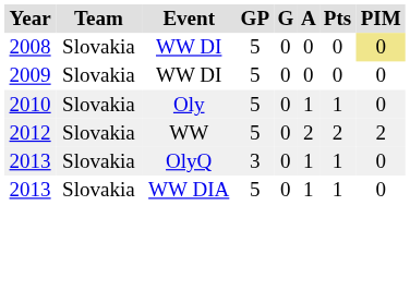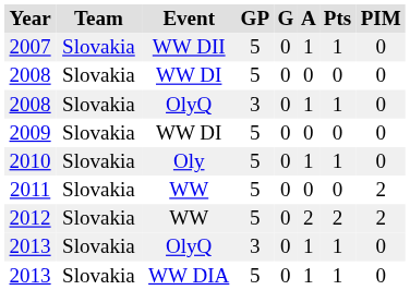+ row: 2007 | Slovakia | WW DII | 5 | 0 | 1 | 1 | 0
2008 / WW DI | PIM: khaki background -> no background
+ row: 2008 | Slovakia | OlyQ | 3 | 0 | 1 | 1 | 0
+ row: 2011 | Slovakia | WW | 5 | 0 | 0 | 0 | 2
